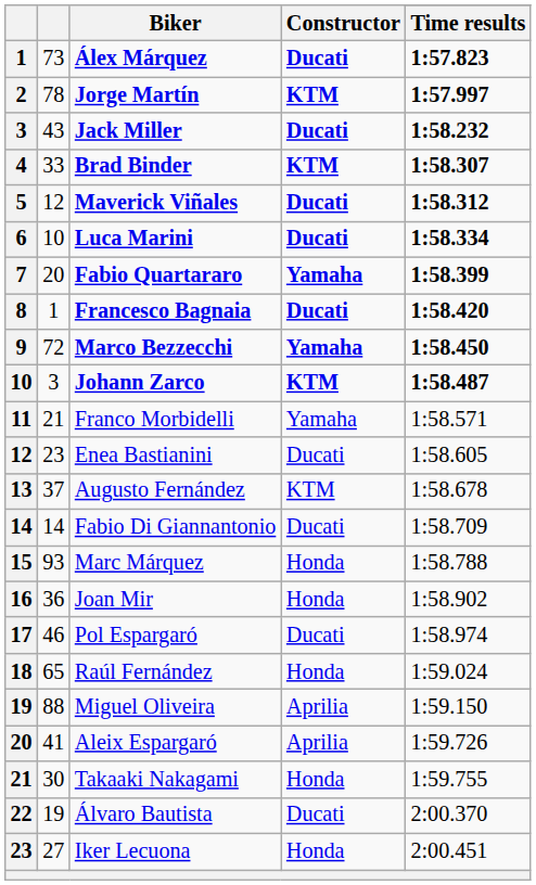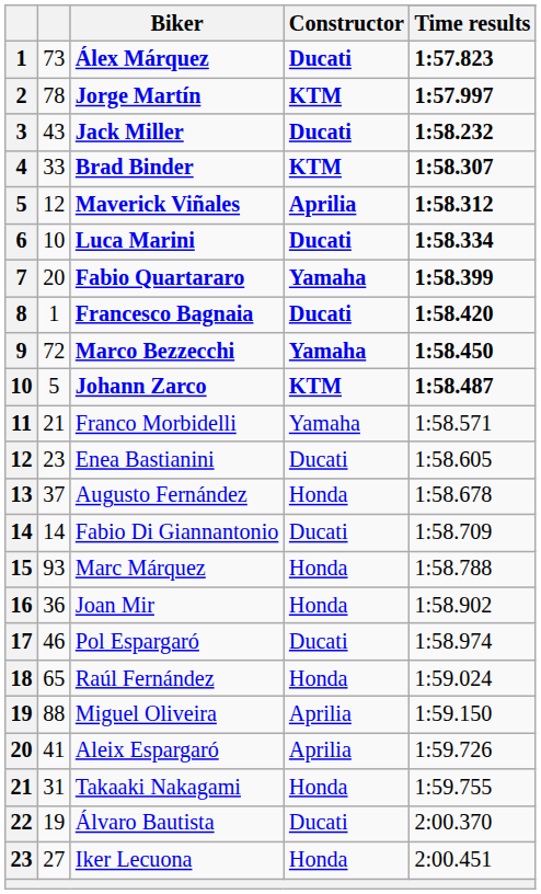Maverick Viñales | Constructor: Ducati -> Aprilia
Johann Zarco | column 2: 3 -> 5
Augusto Fernández | Constructor: KTM -> Honda
Takaaki Nakagami | column 2: 30 -> 31
